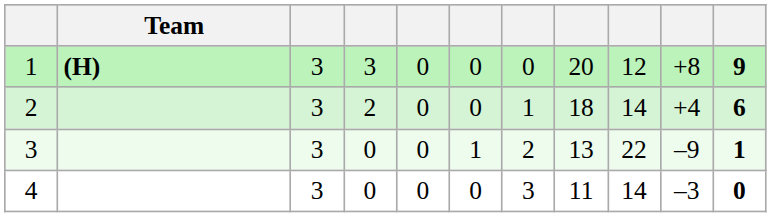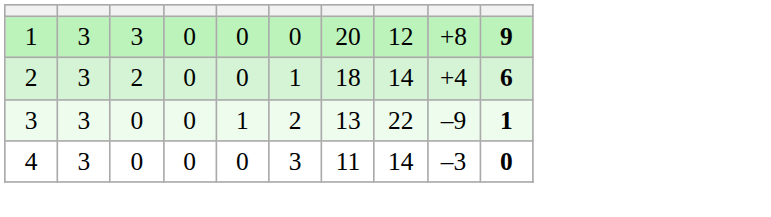- column: Team | (H)
